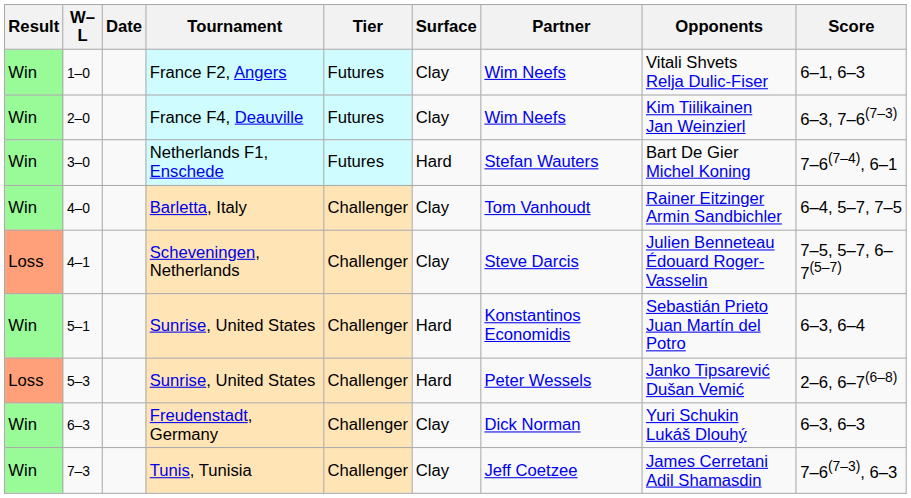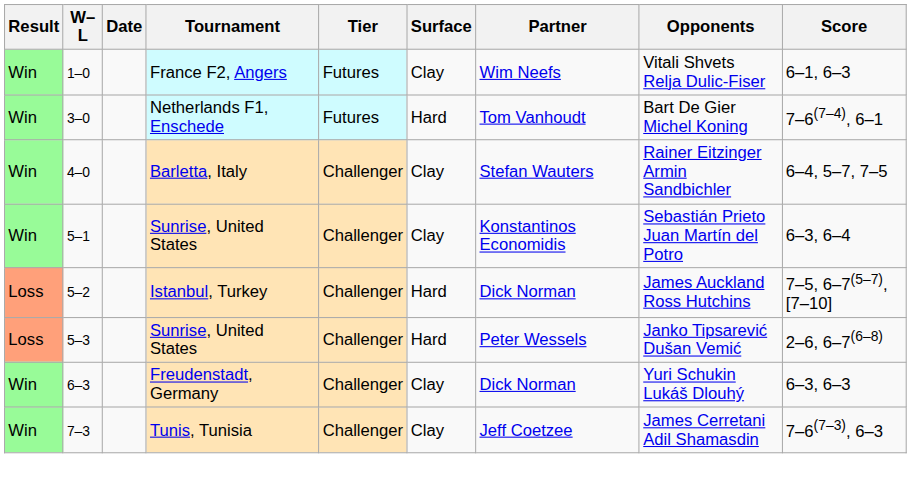- row: Win | 2–0 | France F4, Deauville | Futures | Clay | Wim Neefs | Kim Tiilikainen Jan Weinzierl | 6–3, 7–6(7–3)
Netherlands F1, Enschede | Partner: Stefan Wauters -> Tom Vanhoudt
Barletta, Italy | Partner: Tom Vanhoudt -> Stefan Wauters
- row: Loss | 4–1 | Scheveningen, Netherlands | Challenger | Clay | Steve Darcis | Julien Benneteau Édouard Roger-Vasselin | 7–5, 5–7, 6–7(5–7)
5–1 / Sunrise, United States | Surface: Hard -> Clay
+ row: Loss | 5–2 | Istanbul, Turkey | Challenger | Hard | Dick Norman | James Auckland Ross Hutchins | 7–5, 6–7(5–7), [7–10]
